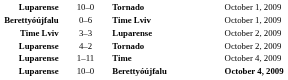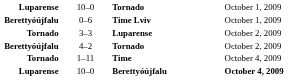3–3 | column 1: Time Lviv -> Tornado
4–2 | column 1: Luparense -> Berettyóújfalu
1–11 | column 1: Luparense -> Tornado
